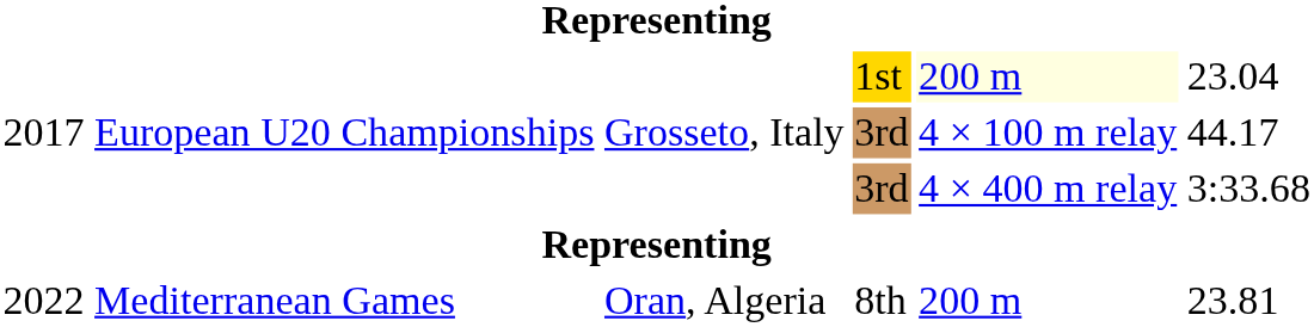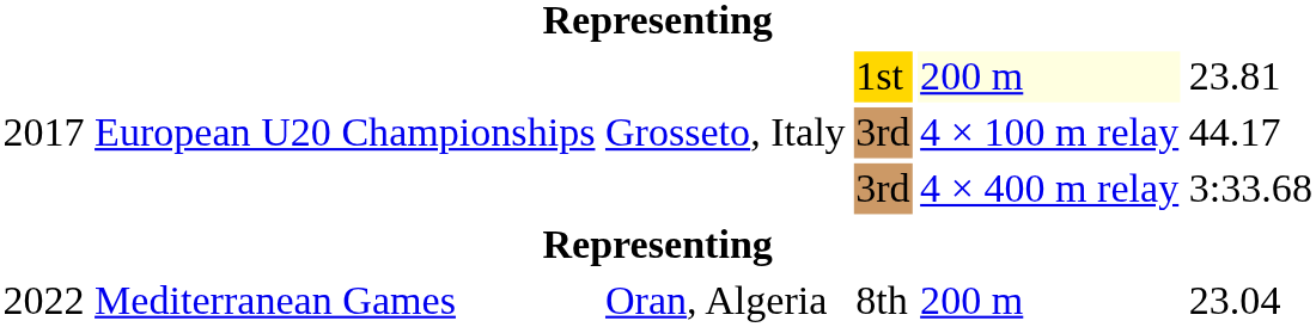1st | column 6: 23.04 -> 23.81
8th | column 6: 23.81 -> 23.04
